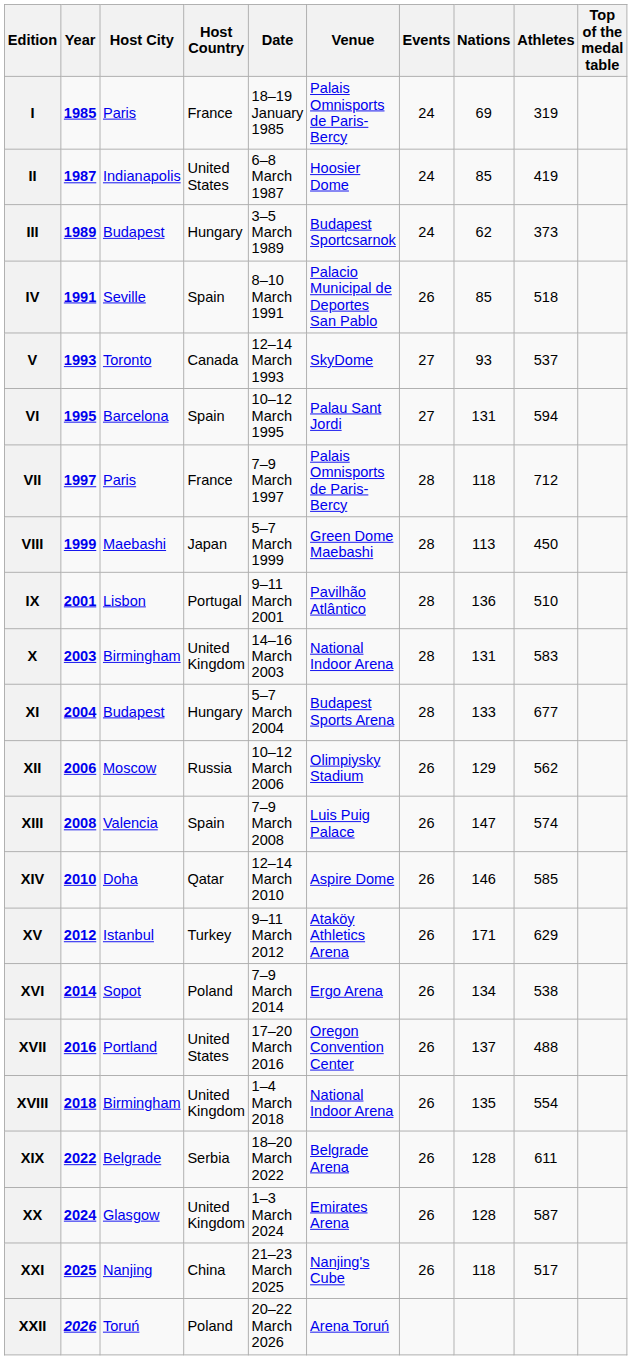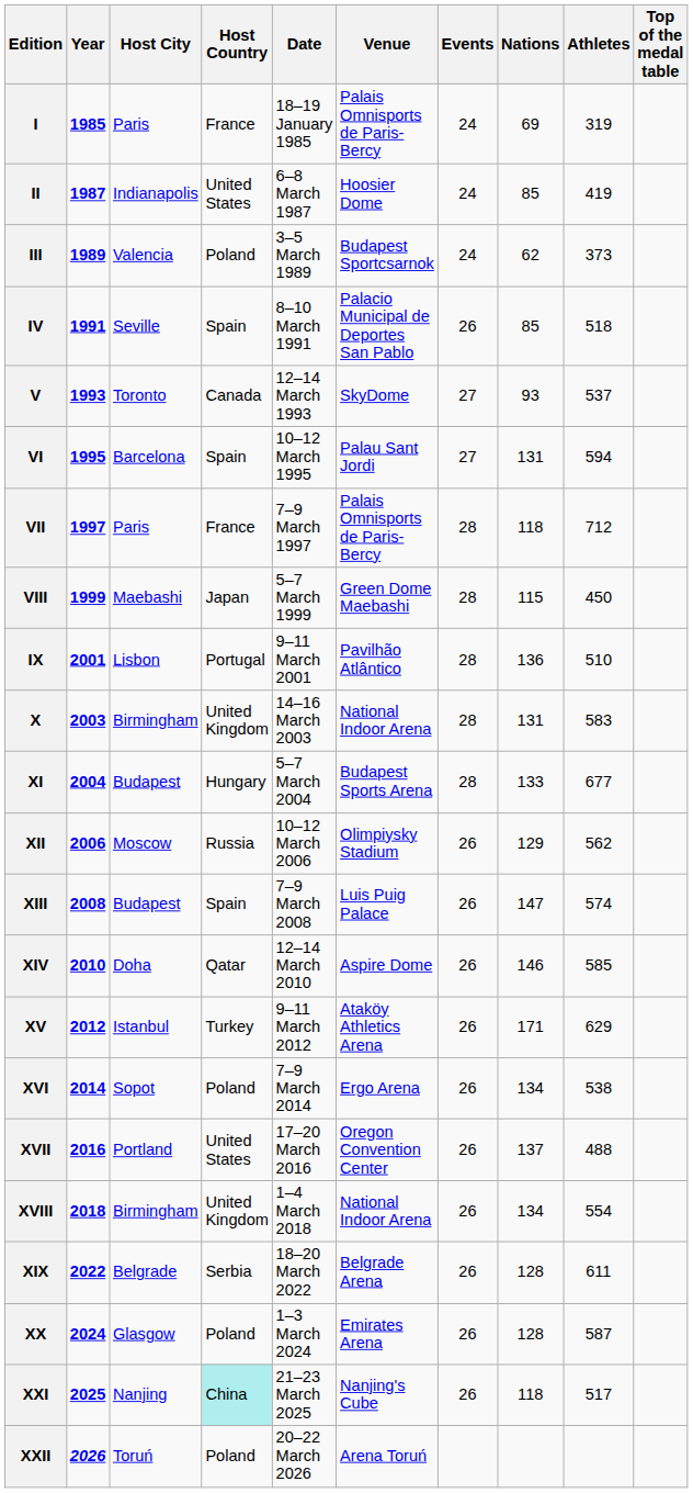III | Host City: Budapest -> Valencia
III | Host Country: Hungary -> Poland
VIII | Nations: 113 -> 115
XIII | Host City: Valencia -> Budapest
XVIII | Nations: 135 -> 134
XX | Host Country: United Kingdom -> Poland
XXI | Host Country: no background -> paleturquoise background
